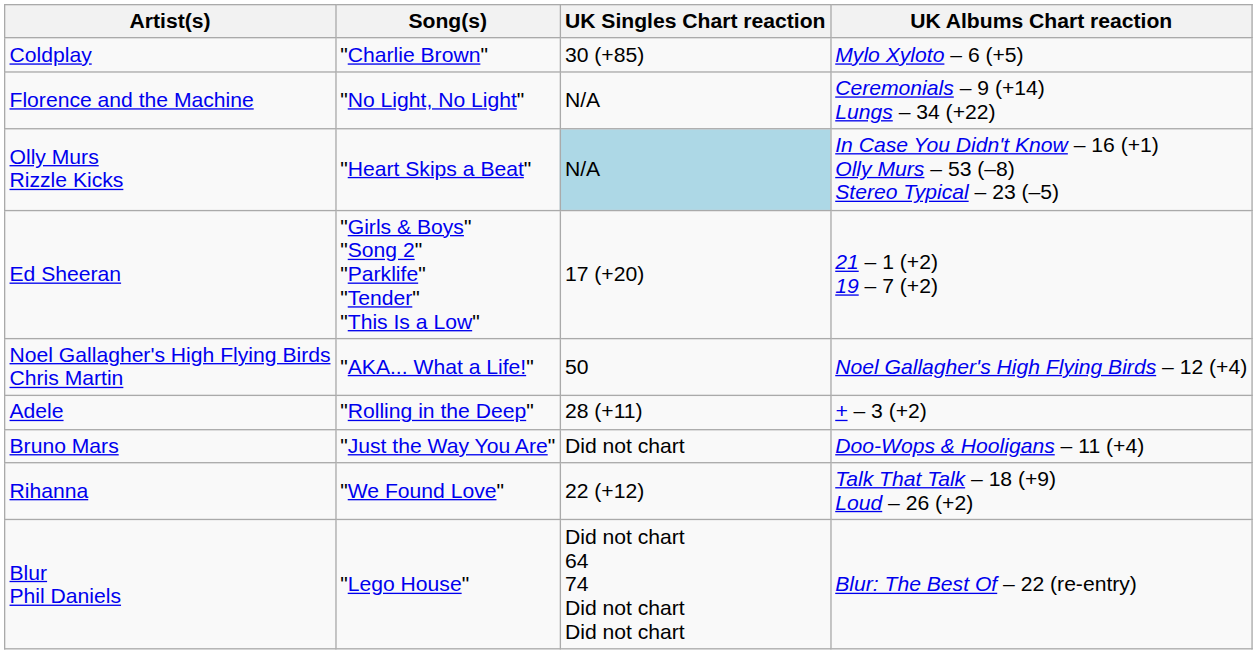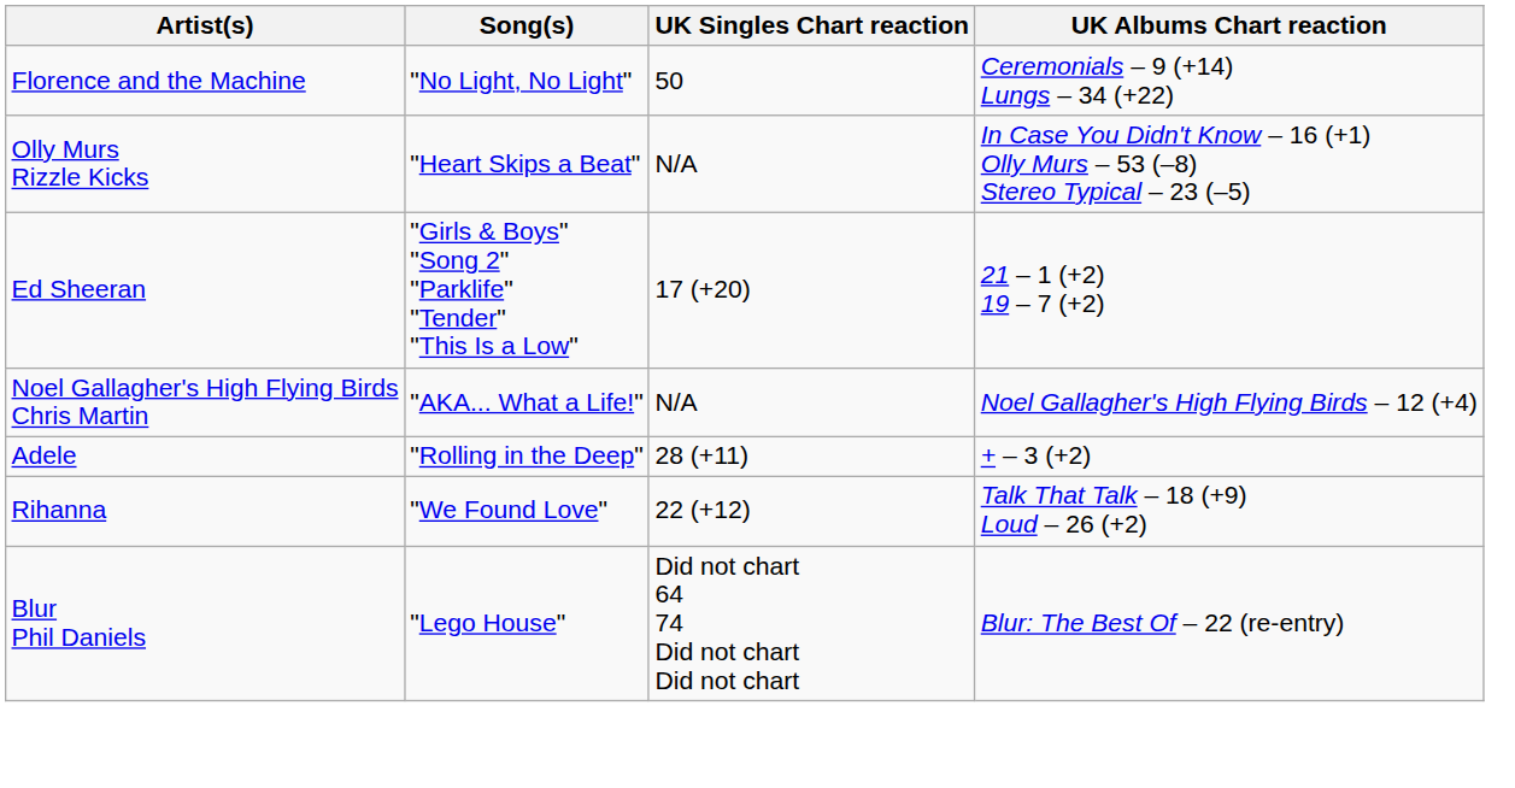- row: Coldplay | "Charlie Brown" | 30 (+85) | Mylo Xyloto – 6 (+5)
Florence and the Machine | UK Singles Chart reaction: N/A -> 50
Olly Murs Rizzle Kicks | UK Singles Chart reaction: lightblue background -> no background
Noel Gallagher's High Flying Birds Chris Martin | UK Singles Chart reaction: 50 -> N/A
- row: Bruno Mars | "Just the Way You Are" | Did not chart | Doo-Wops & Hooligans – 11 (+4)
